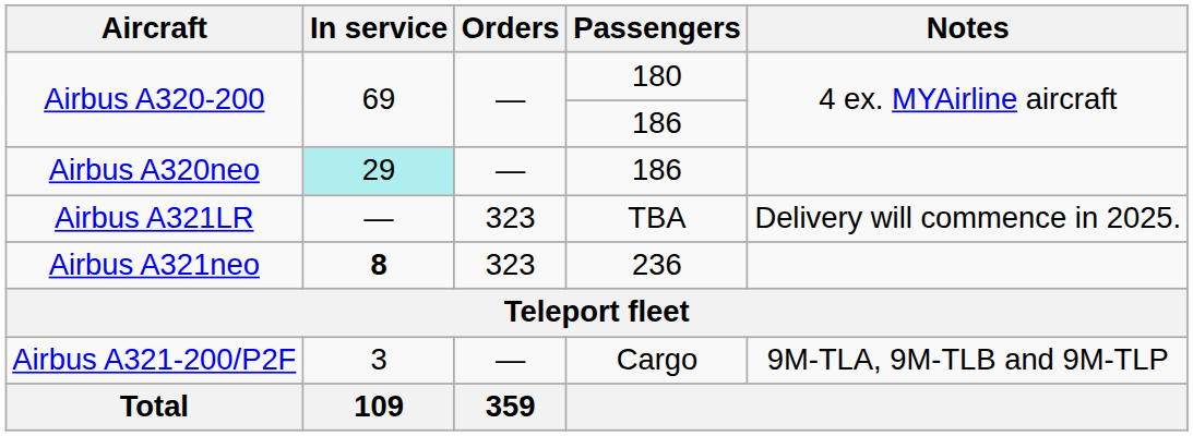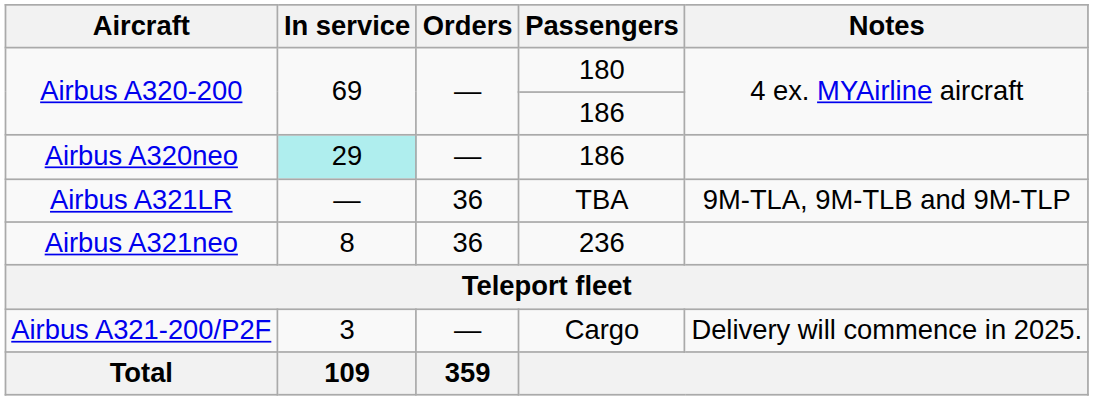Airbus A321LR | Orders: 323 -> 36
Airbus A321LR | Notes: Delivery will commence in 2025. -> 9M-TLA, 9M-TLB and 9M-TLP
Airbus A321neo | In service: bold -> normal
Airbus A321neo | Orders: 323 -> 36
Airbus A321-200/P2F | Notes: 9M-TLA, 9M-TLB and 9M-TLP -> Delivery will commence in 2025.
